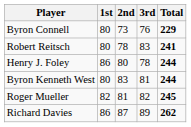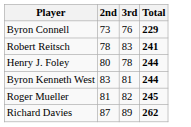- column: 1st | 80 | 80 | 86 | 80 | 82 | 86
